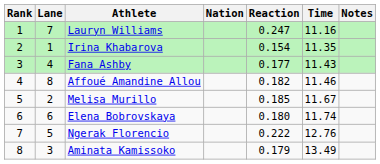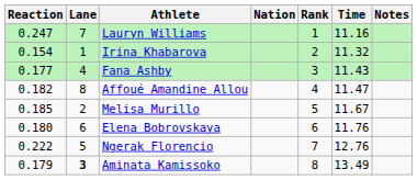columns swapped: Rank <-> Reaction
Irina Khabarova | Time: 11.35 -> 11.32
Affoué Amandine Allou | Time: 11.46 -> 11.47
Elena Bobrovskaya | Time: 11.74 -> 11.76
Aminata Kamissoko | Lane: normal -> bold
